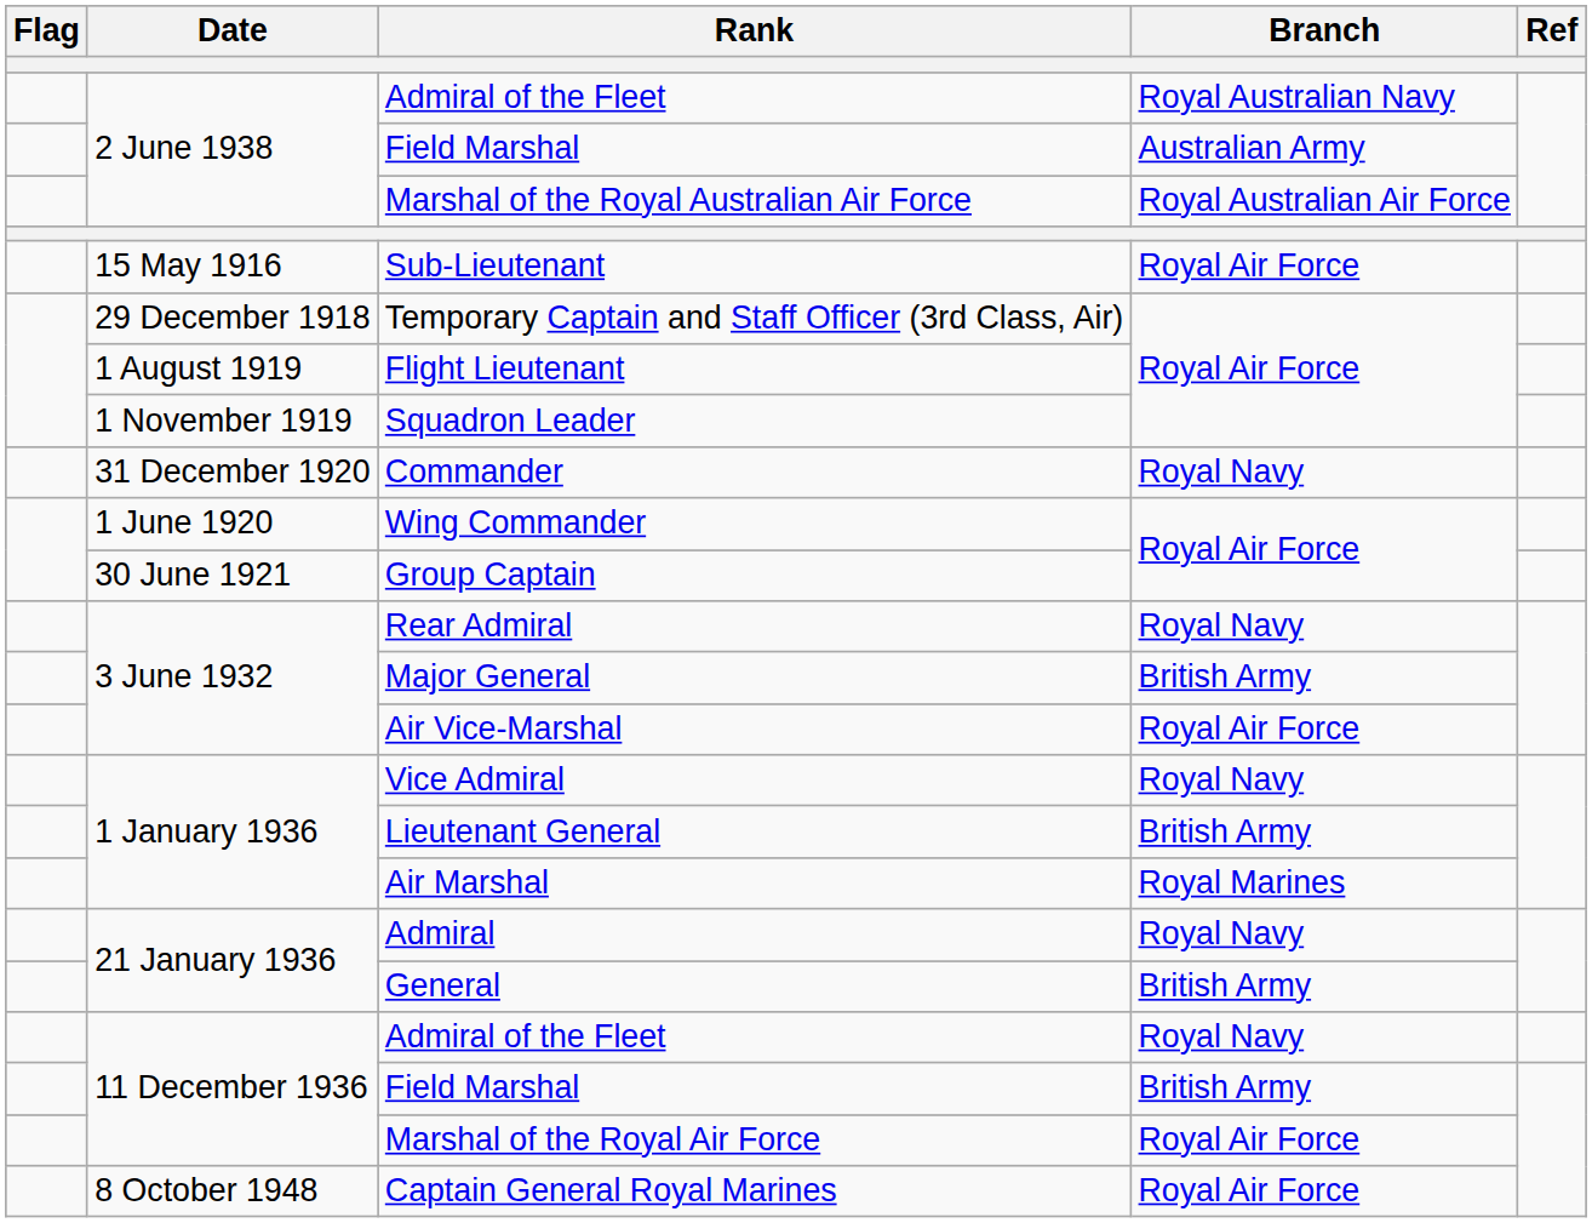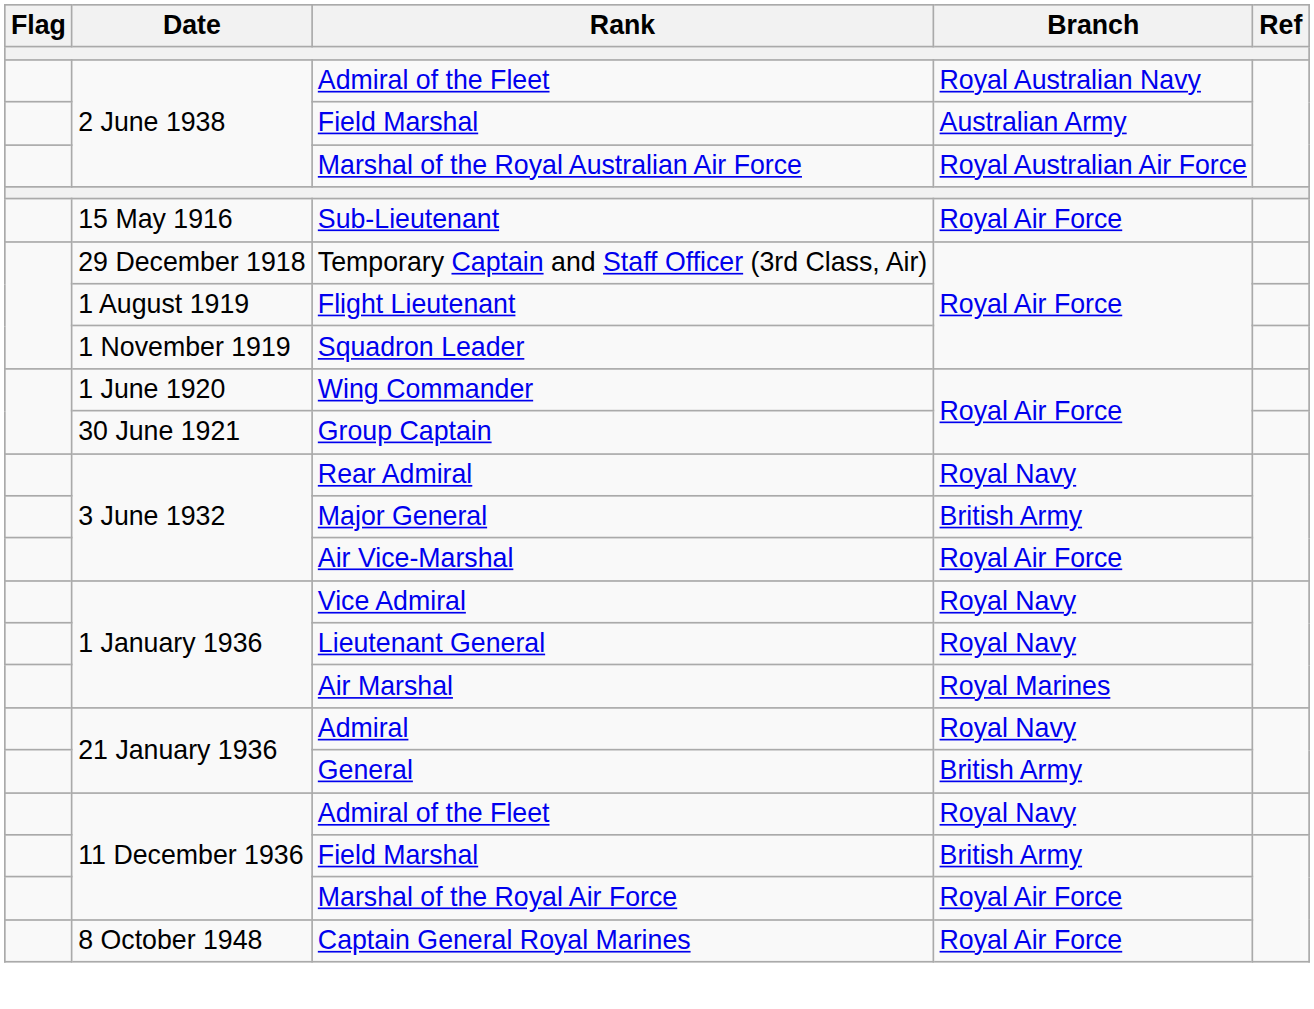- row: 31 December 1920 | Commander | Royal Navy
Lieutenant General | Branch: British Army -> Royal Navy
